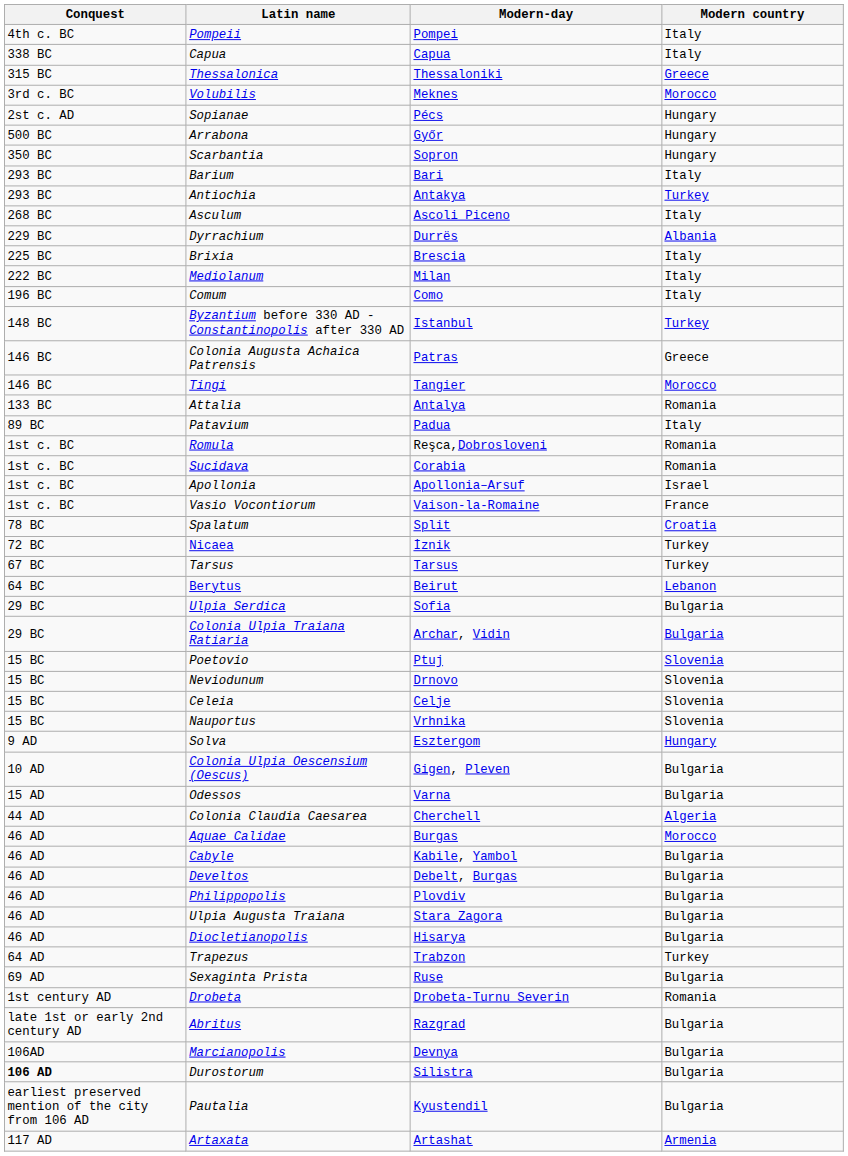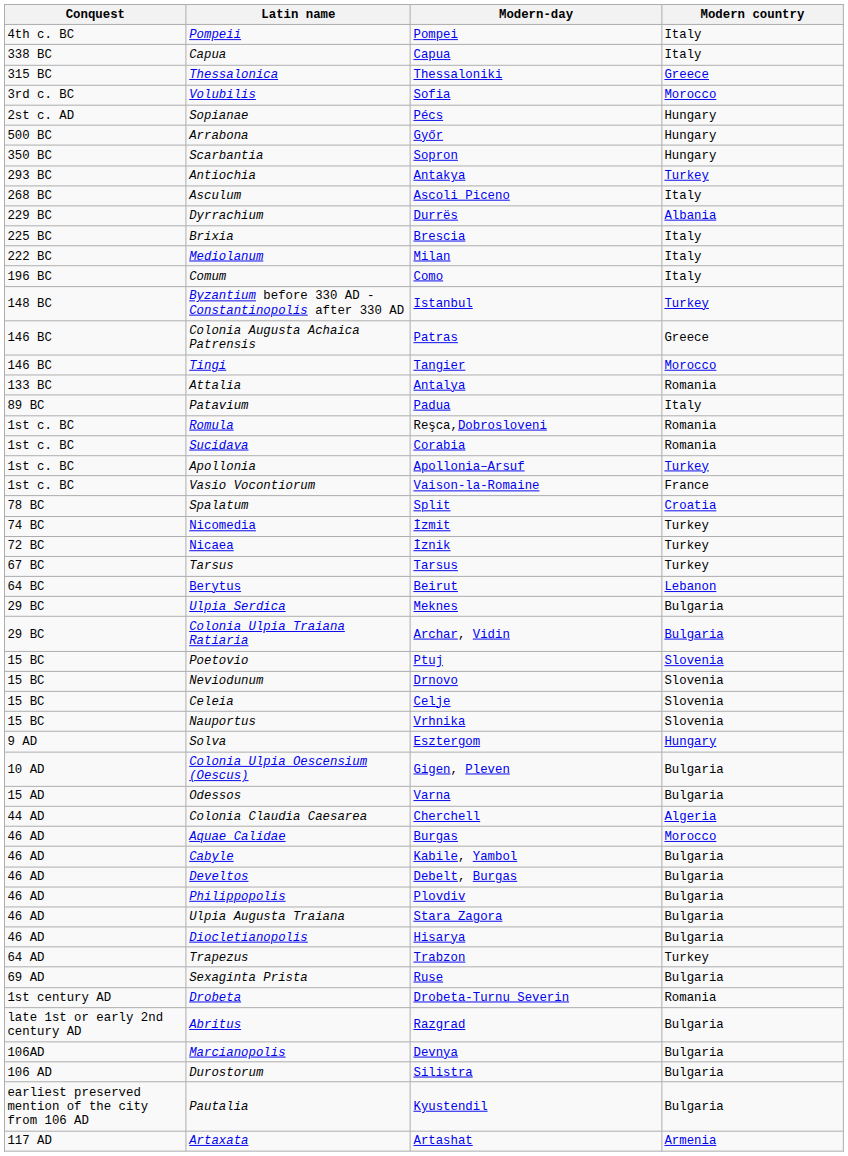Volubilis | Modern-day: Meknes -> Sofia
- row: 293 BC | Barium | Bari | Italy
Apollonia | Modern country: Israel -> Turkey
+ row: 74 BC | Nicomedia | İzmit | Turkey
Ulpia Serdica | Modern-day: Sofia -> Meknes
Durostorum | Conquest: bold -> normal
